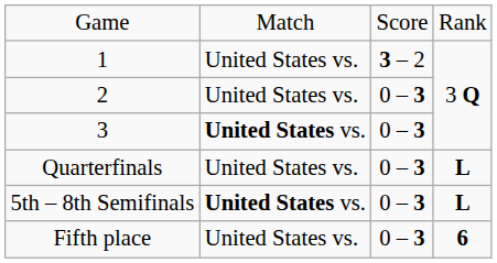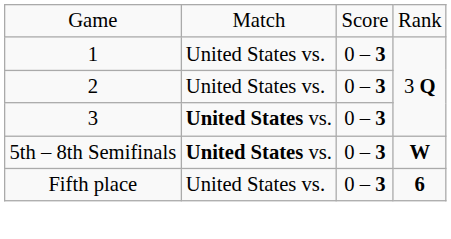1 | column 3: 3 – 2 -> 0 – 3
- row: Quarterfinals | United States vs. | 0 – 3 | L
5th – 8th Semifinals | column 4: L -> W
